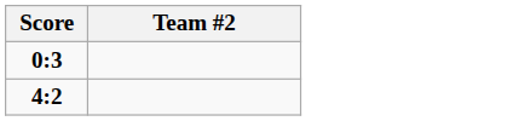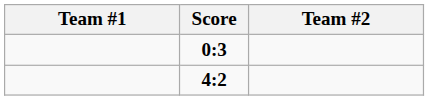+ column: Team #1
